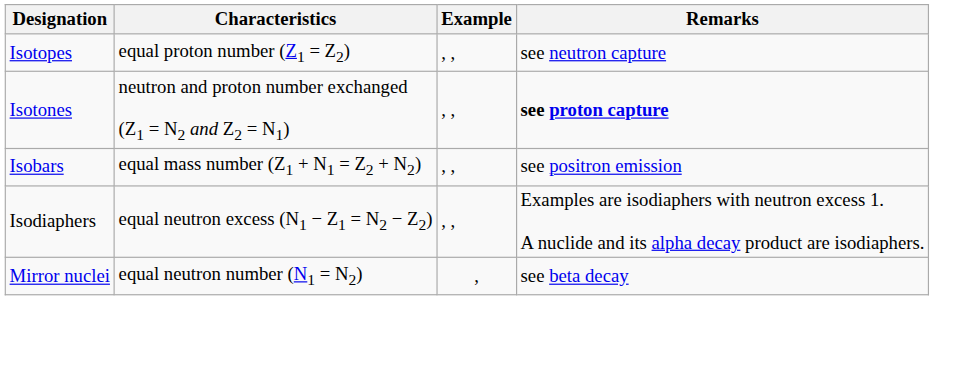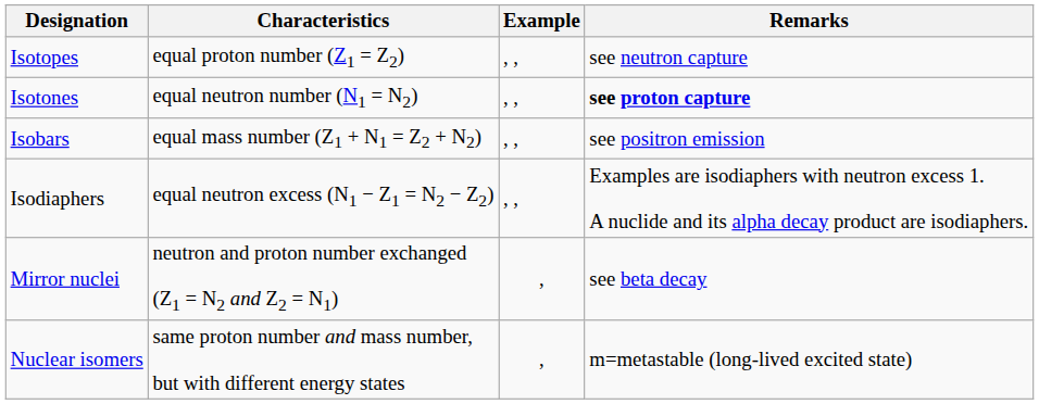Isotones | Characteristics: neutron and proton number exchanged (Z1 = N2 and Z2 = N1) -> equal neutron number (N1 = N2)
Mirror nuclei | Characteristics: equal neutron number (N1 = N2) -> neutron and proton number exchanged (Z1 = N2 and Z2 = N1)
+ row: Nuclear isomers | same proton number and mass number, but with different energy states | , | m=metastable (long-lived excited state)
